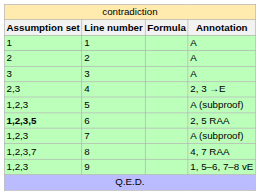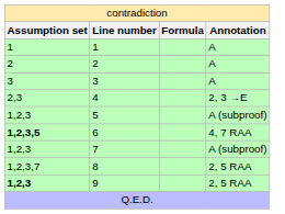6 | column 4: 2, 5 RAA -> 4, 7 RAA
8 | column 4: 4, 7 RAA -> 2, 5 RAA
9 | column 1: normal -> bold
9 | column 4: 1, 5–6, 7–8 vE -> 2, 5 RAA
